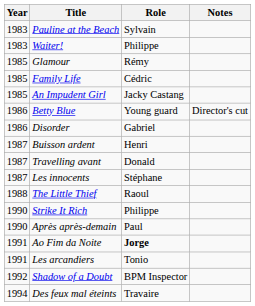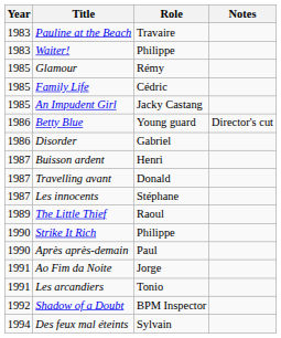Pauline at the Beach | Role: Sylvain -> Travaire
The Little Thief | Year: 1988 -> 1989
Ao Fim da Noite | Role: bold -> normal
Des feux mal éteints | Role: Travaire -> Sylvain
